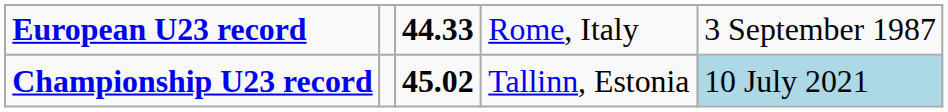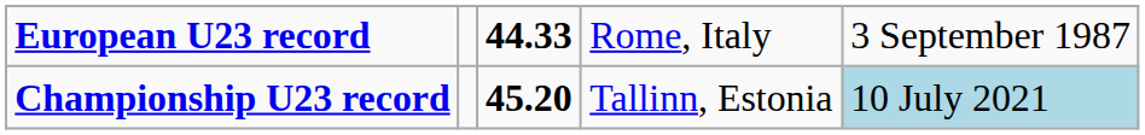Championship U23 record | column 3: 45.02 -> 45.20
